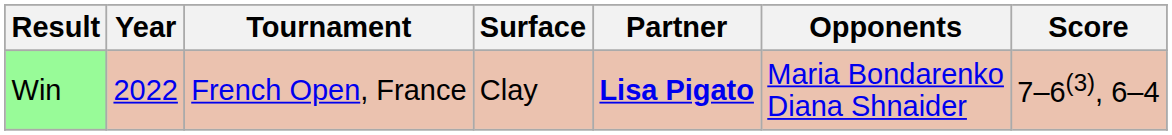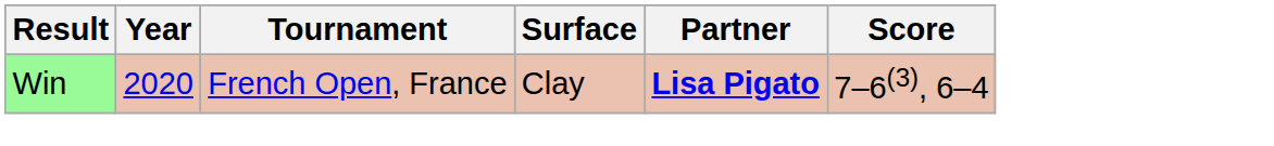- column: Opponents | Maria Bondarenko Diana Shnaider
Win | Year: 2022 -> 2020
